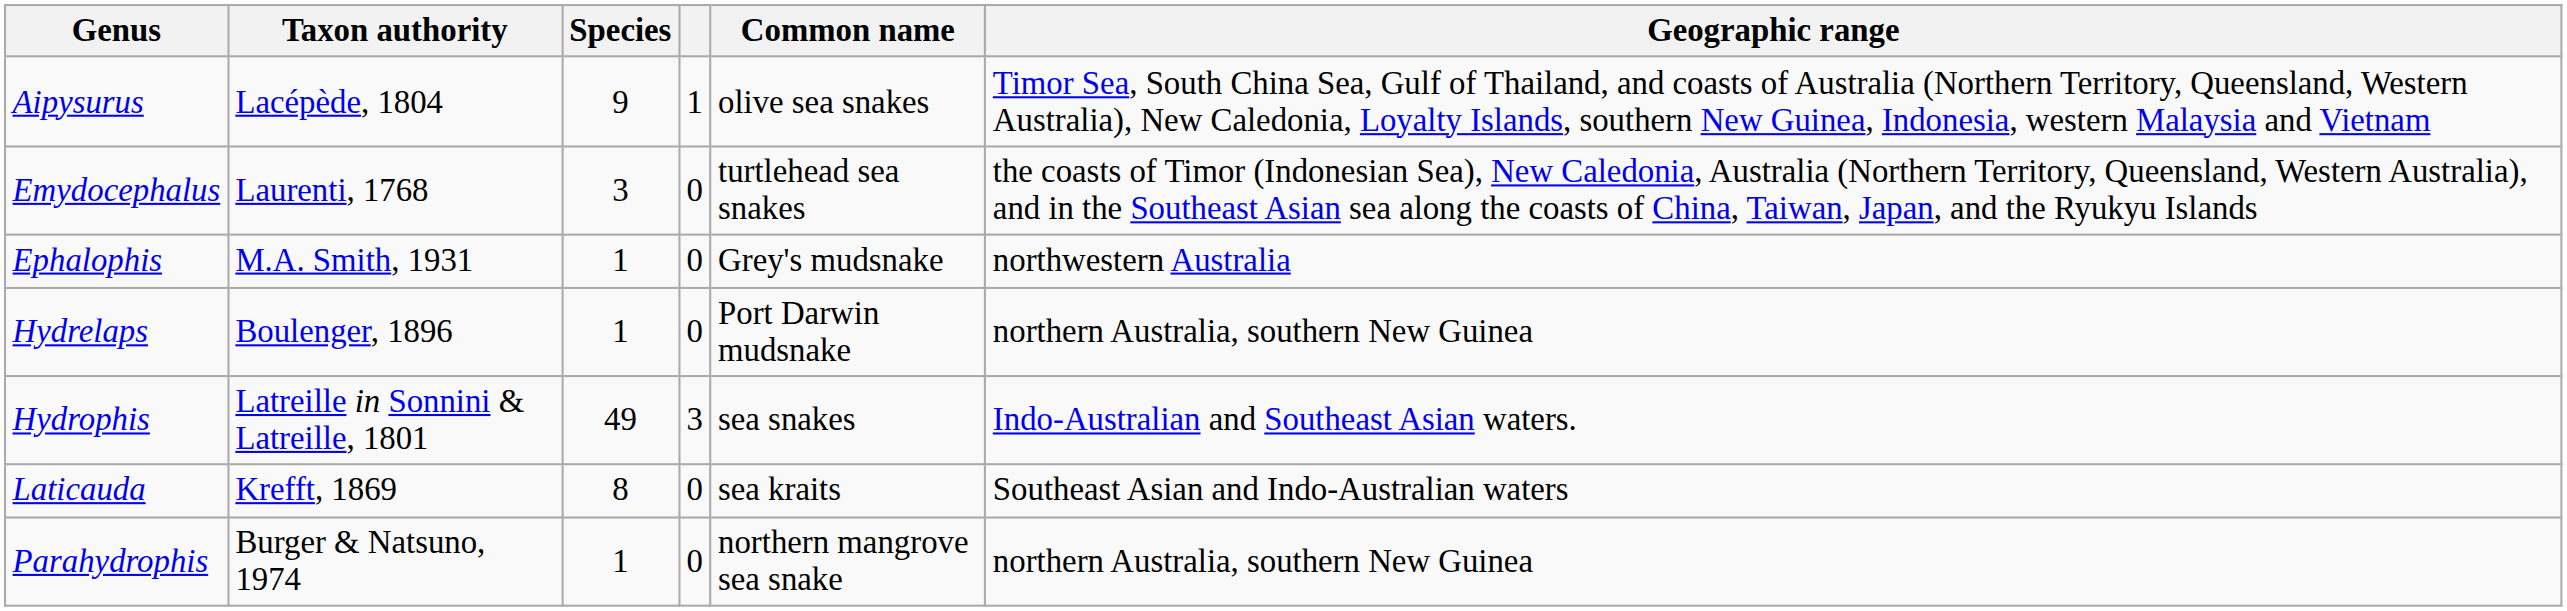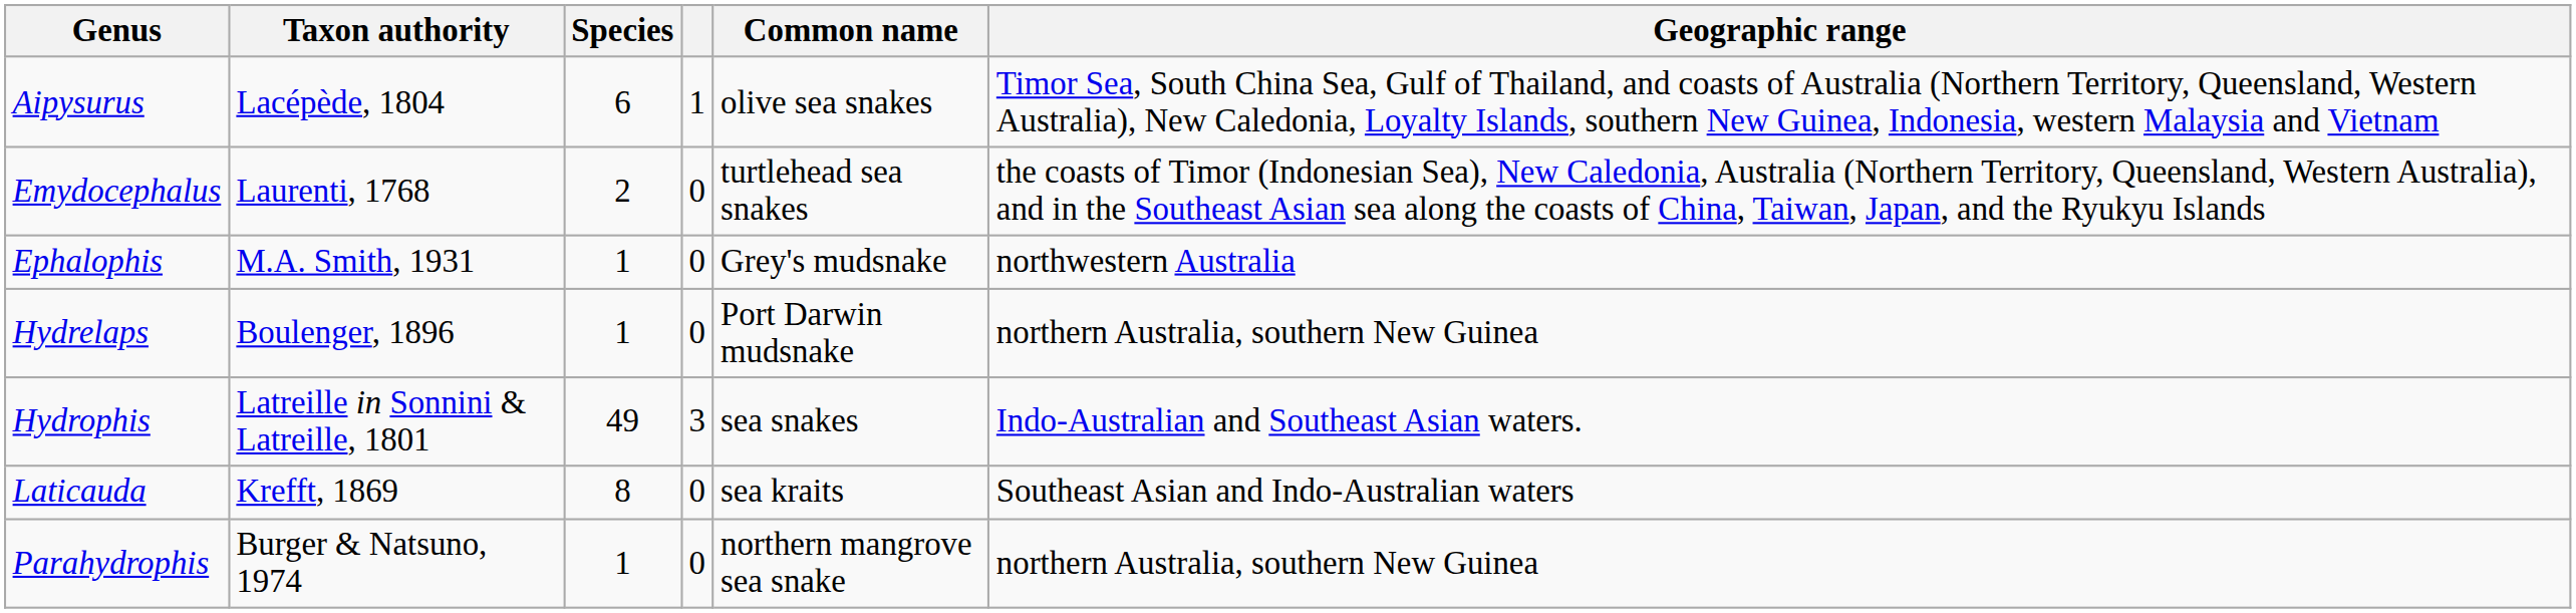Aipysurus | Species: 9 -> 6
Emydocephalus | Species: 3 -> 2
